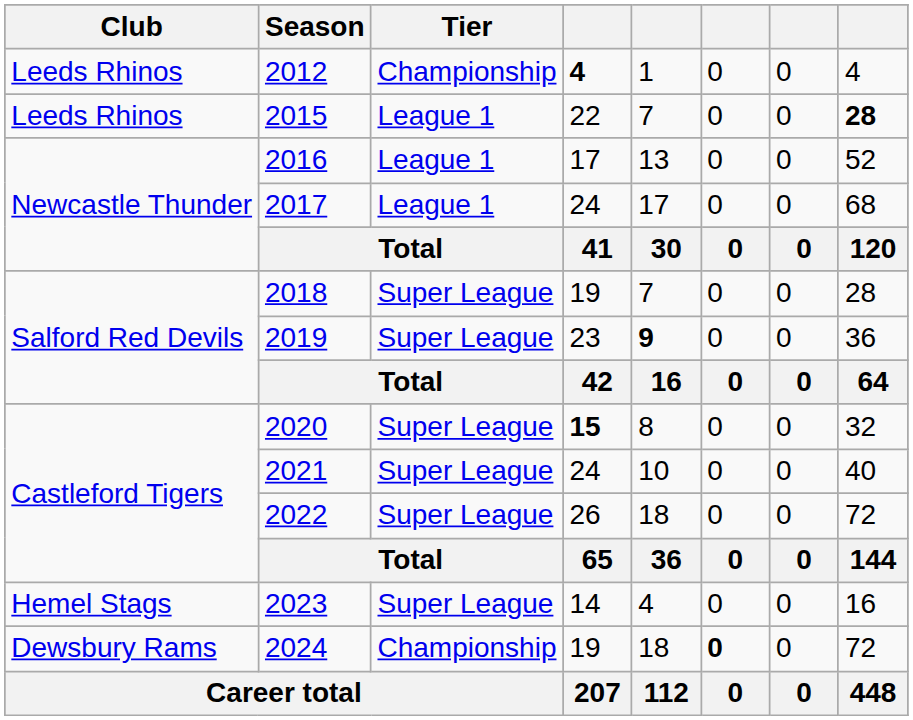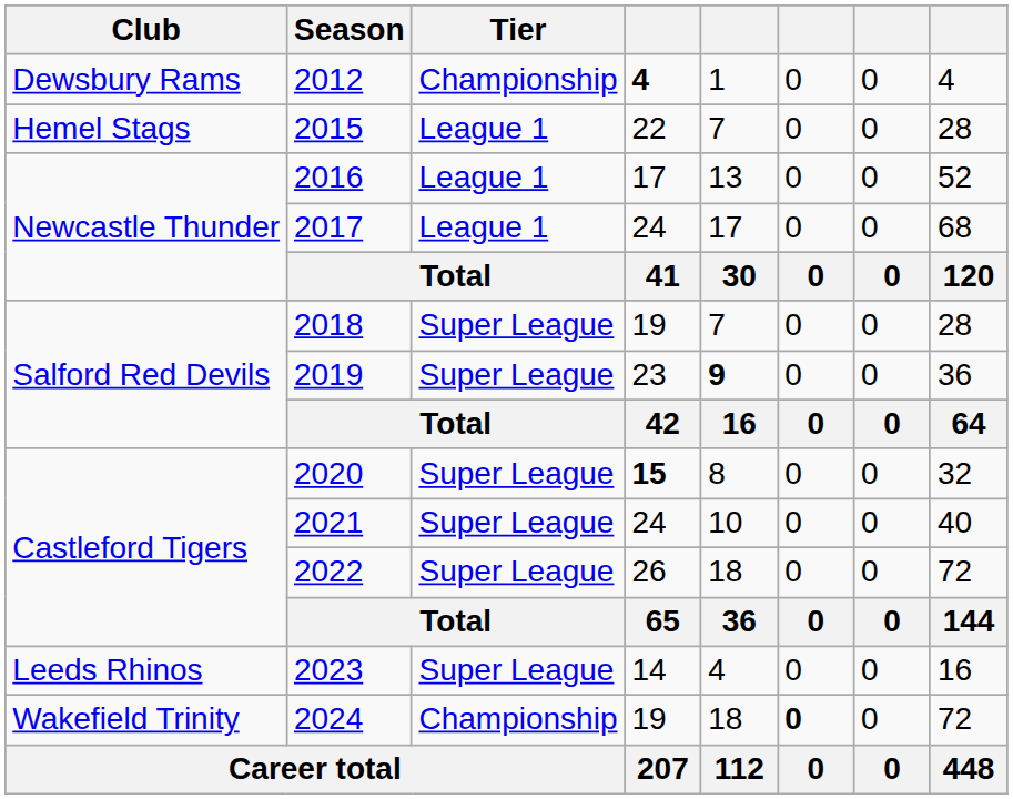2012 | Club: Leeds Rhinos -> Dewsbury Rams
2015 | Club: Leeds Rhinos -> Hemel Stags
2015 | column 8: bold -> normal
2023 | Club: Hemel Stags -> Leeds Rhinos
2024 | Club: Dewsbury Rams -> Wakefield Trinity
